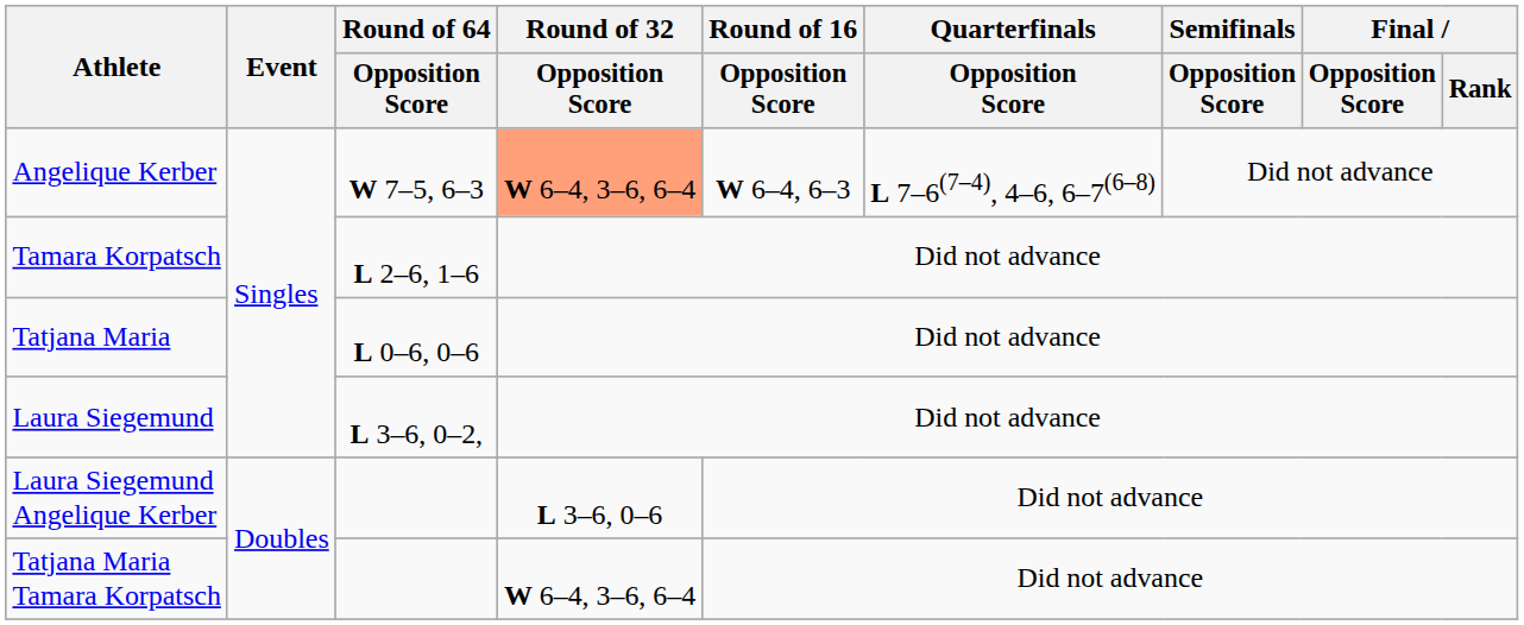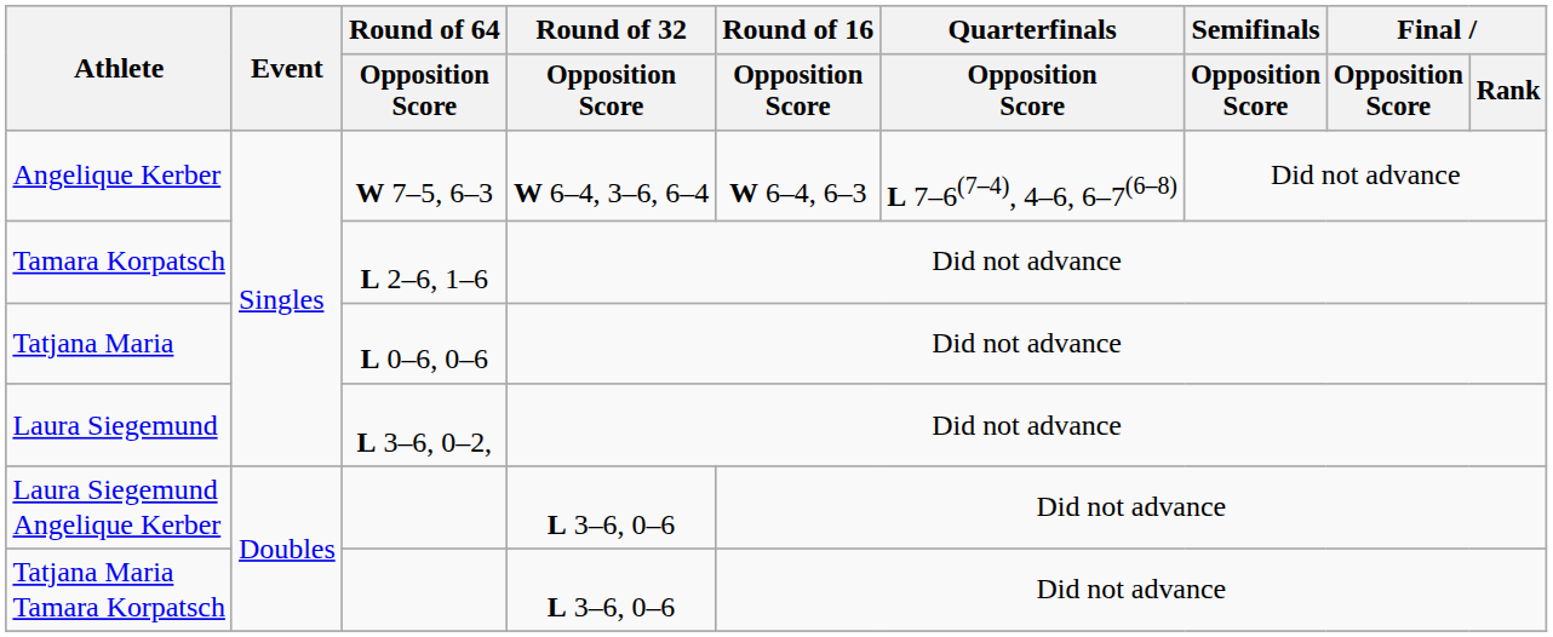Angelique Kerber | Round of 32 / Opposition Score: lightsalmon background -> no background
Tatjana Maria Tamara Korpatsch | Round of 32 / Opposition Score: W 6–4, 3–6, 6–4 -> L 3–6, 0–6
